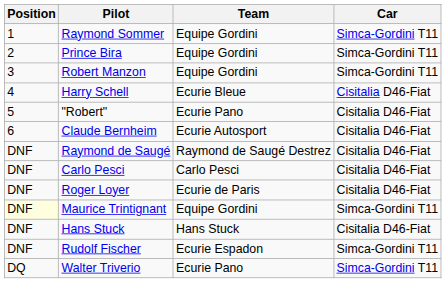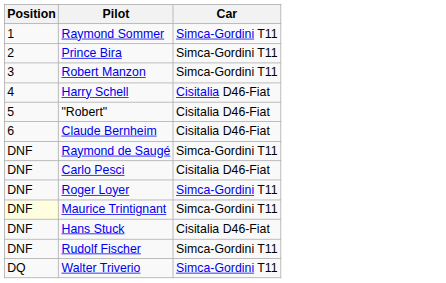- column: Team | Equipe Gordini | Equipe Gordini | Equipe Gordini | Ecurie Bleue | Ecurie Pano | Ecurie Autosport | Raymond de Saugé Destrez | Carlo Pesci | Ecurie de Paris | Equipe Gordini | Hans Stuck | Ecurie Espadon | Ecurie Pano
Raymond de Saugé | Car: Cisitalia D46-Fiat -> Simca-Gordini T11
Roger Loyer | Car: Cisitalia D46-Fiat -> Simca-Gordini T11
